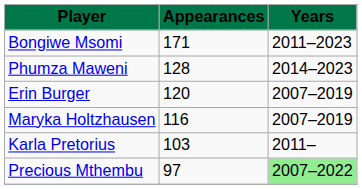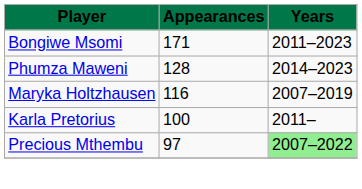- row: Erin Burger | 120 | 2007–2019
Karla Pretorius | Appearances: 103 -> 100
